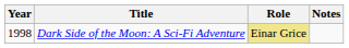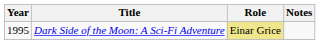Dark Side of the Moon: A Sci-Fi Adventure | Year: 1998 -> 1995
